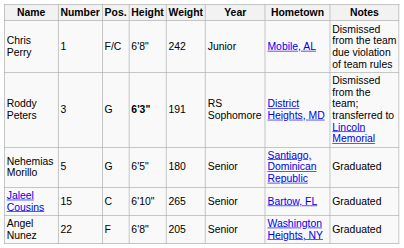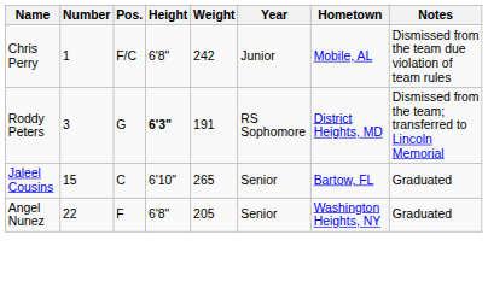- row: Nehemias Morillo | 5 | G | 6'5" | 180 | Senior | Santiago, Dominican Republic | Graduated
